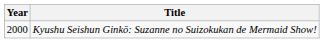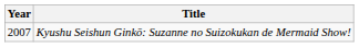Kyushu Seishun Ginkō: Suzanne no Suizokukan de Mermaid Show! | Year: 2000 -> 2007
